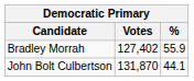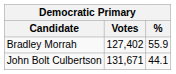John Bolt Culbertson | Votes: 131,870 -> 131,671
